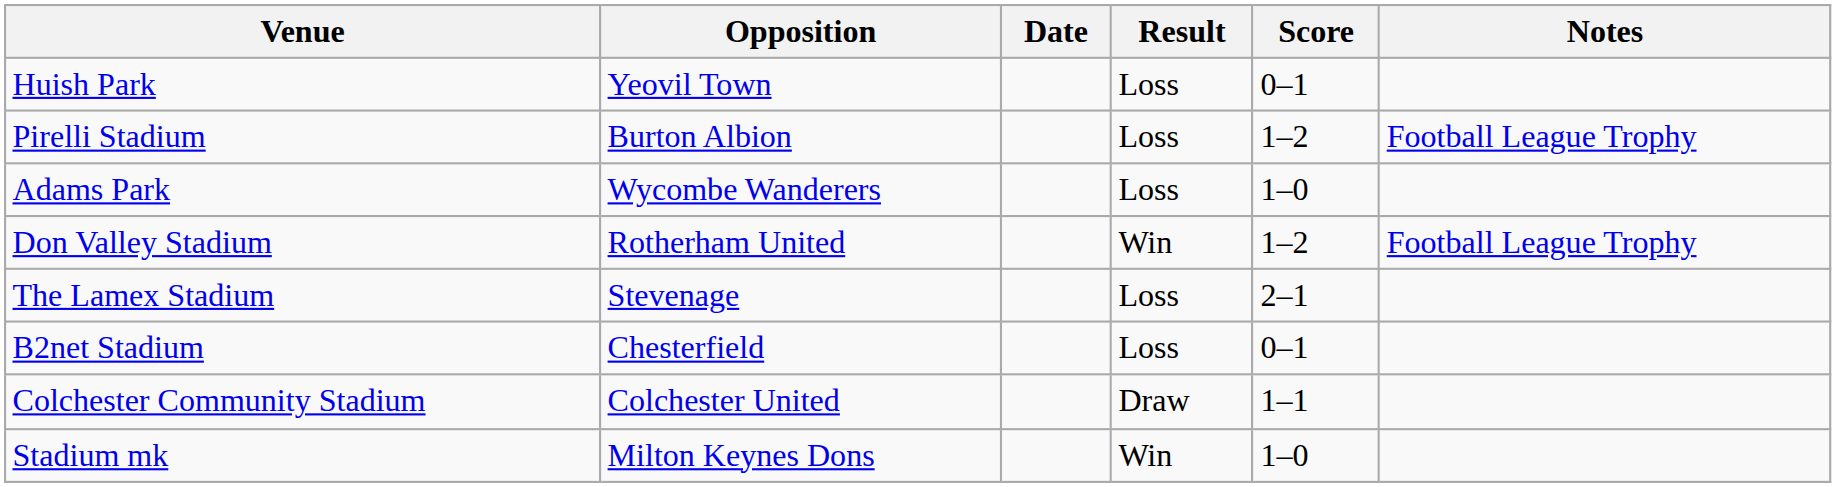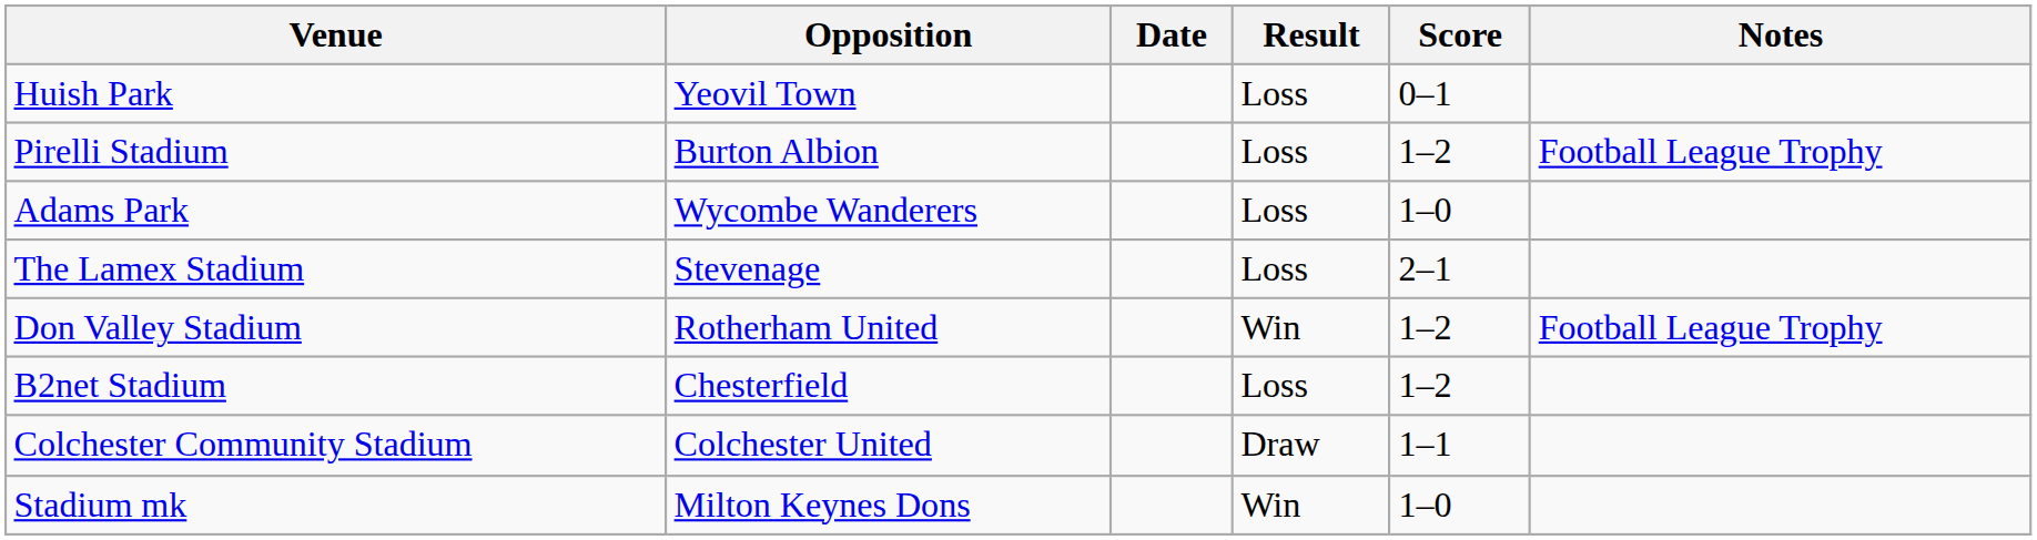rows swapped: Don Valley Stadium <-> The Lamex Stadium
B2net Stadium | Score: 0–1 -> 1–2
